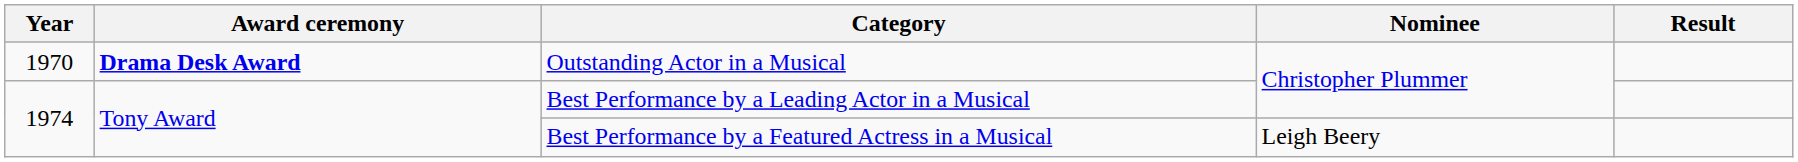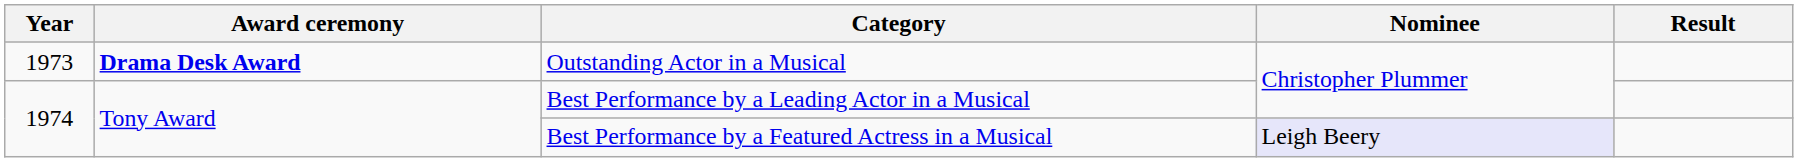Outstanding Actor in a Musical | Year: 1970 -> 1973
Best Performance by a Featured Actress in a Musical | Nominee: no background -> lavender background
